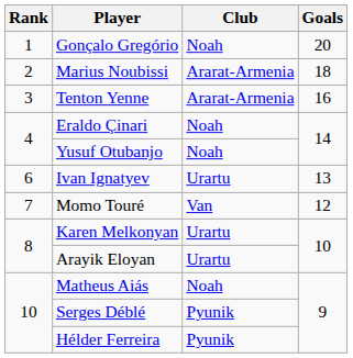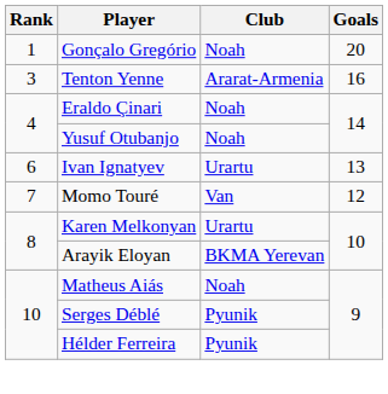- row: 2 | Marius Noubissi | Ararat-Armenia | 18
Arayik Eloyan | Club: Urartu -> BKMA Yerevan
